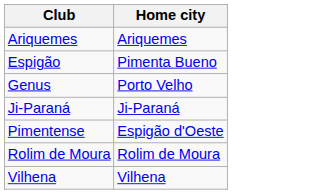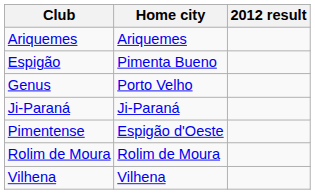+ column: 2012 result
